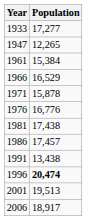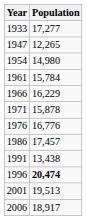+ row: 1954 | 14,980
1961 | Population: 15,384 -> 15,784
1966 | Population: 16,529 -> 16,229
- row: 1981 | 17,438
